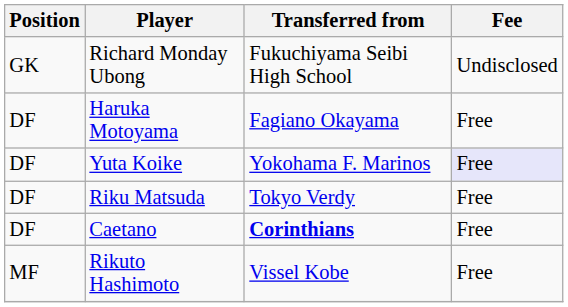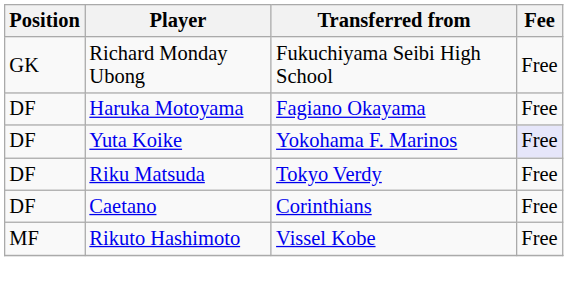Richard Monday Ubong | Fee: Undisclosed -> Free
Caetano | Transferred from: bold -> normal
